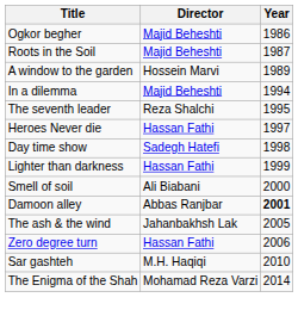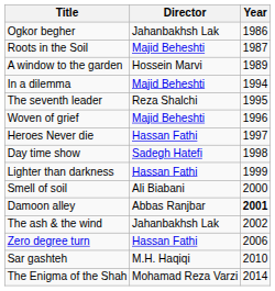Ogkor begher | Director: Majid Beheshti -> Jahanbakhsh Lak
+ row: Woven of grief | Majid Beheshti | 1996
The ash & the wind | Year: 2005 -> 2002
